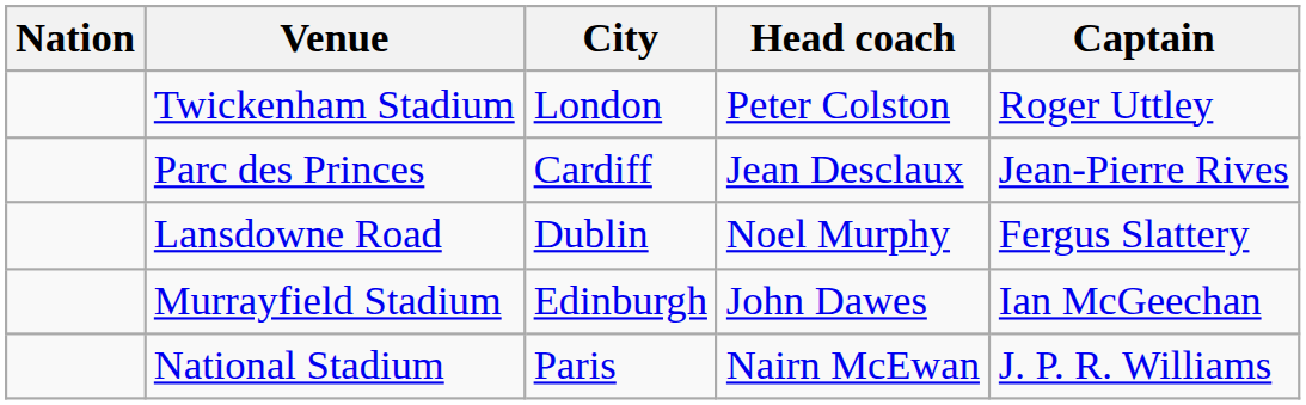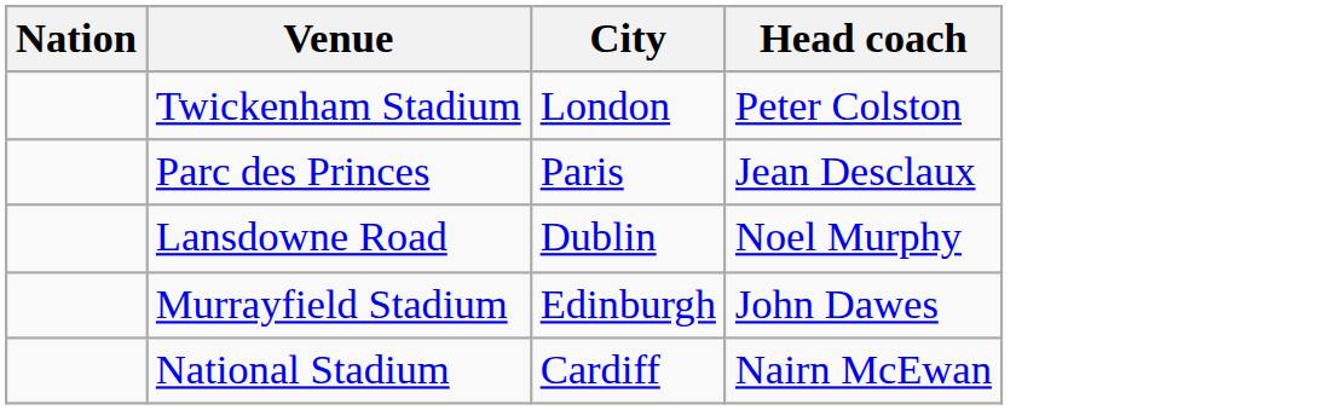- column: Captain | Roger Uttley | Jean-Pierre Rives | Fergus Slattery | Ian McGeechan | J. P. R. Williams
Parc des Princes | City: Cardiff -> Paris
National Stadium | City: Paris -> Cardiff
